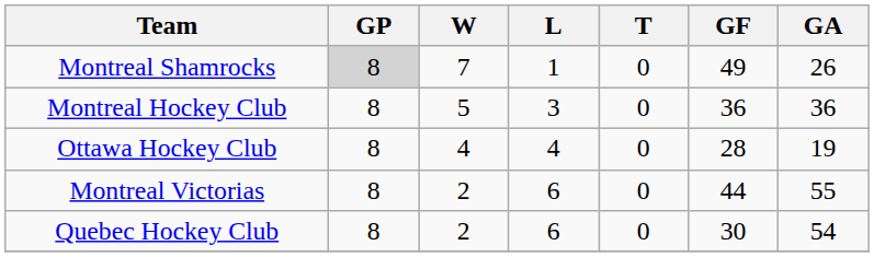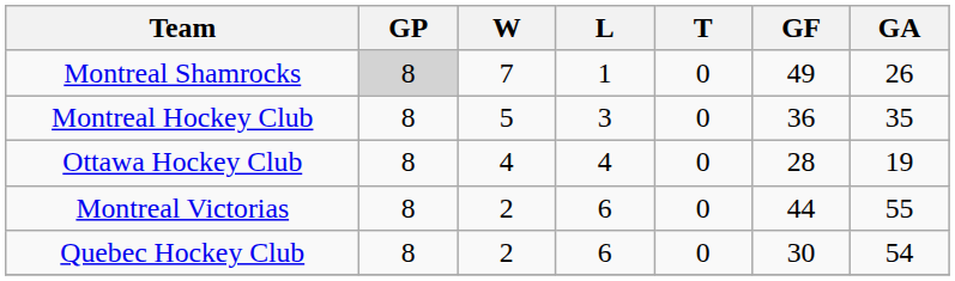Montreal Hockey Club | GA: 36 -> 35
